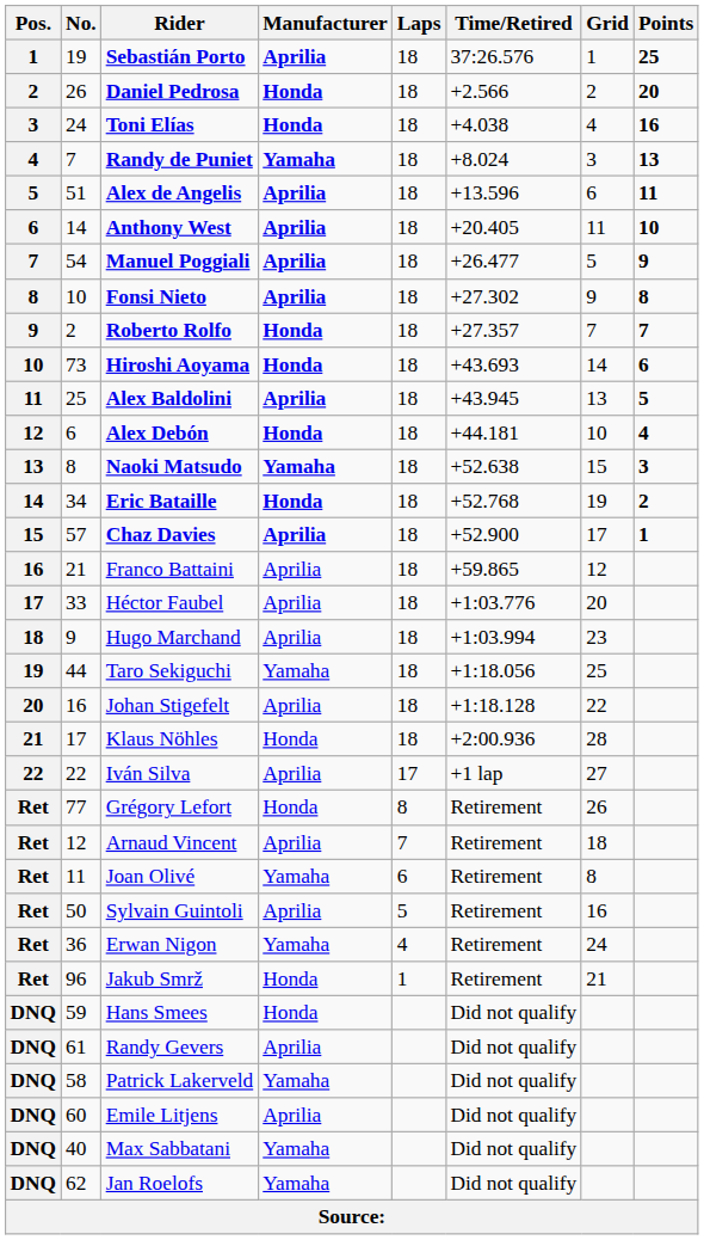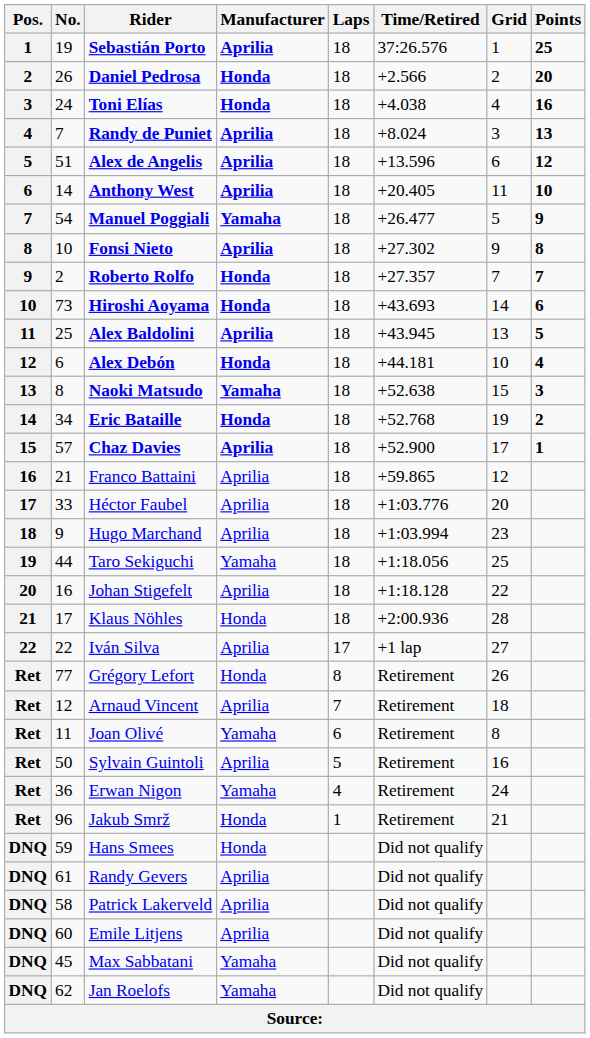Randy de Puniet | Manufacturer: Yamaha -> Aprilia
Alex de Angelis | Points: 11 -> 12
Manuel Poggiali | Manufacturer: Aprilia -> Yamaha
Patrick Lakerveld | Manufacturer: Yamaha -> Aprilia
Max Sabbatani | No.: 40 -> 45
